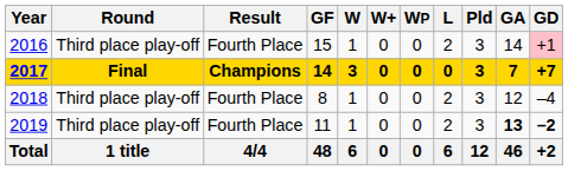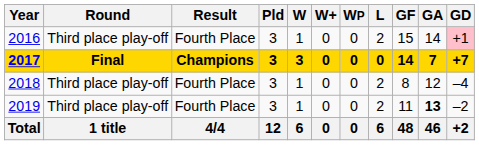columns swapped: Pld <-> GF
2019 | GD: bold -> normal
